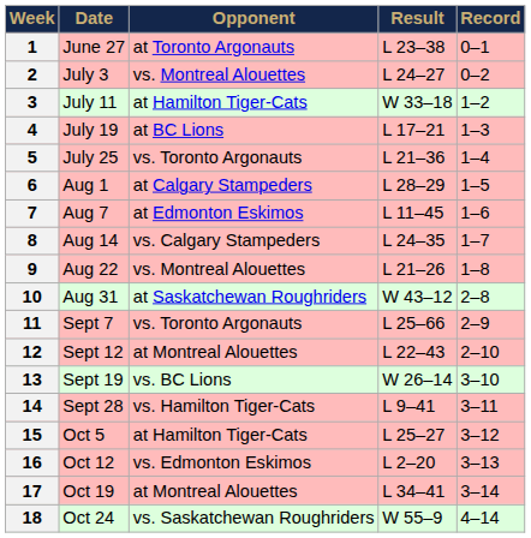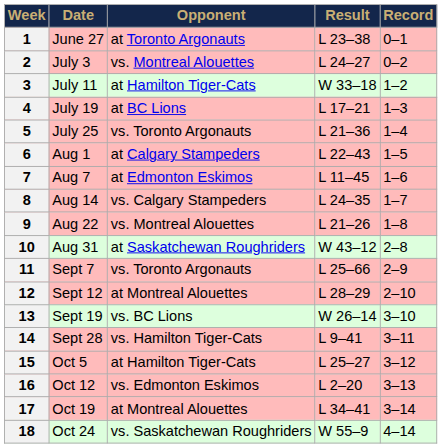6 | Result: L 28–29 -> L 22–43
12 | Result: L 22–43 -> L 28–29
